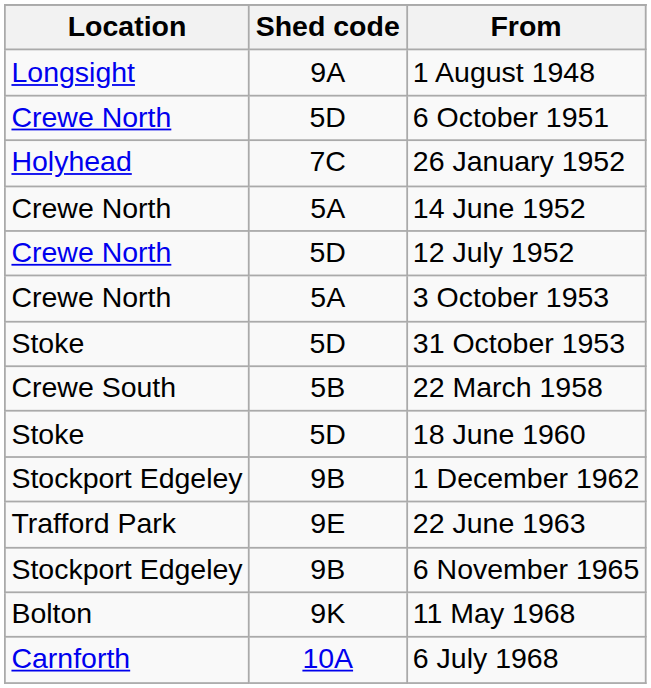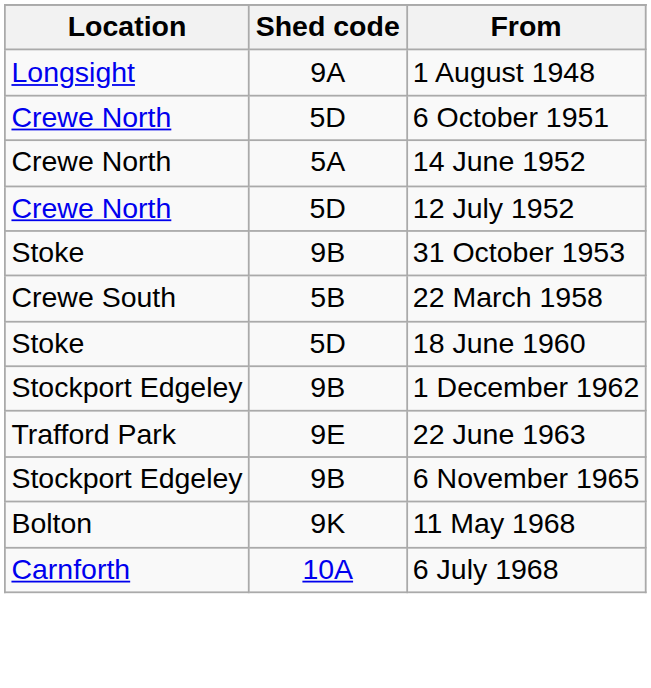- row: Holyhead | 7C | 26 January 1952
- row: Crewe North | 5A | 3 October 1953
31 October 1953 | Shed code: 5D -> 9B
